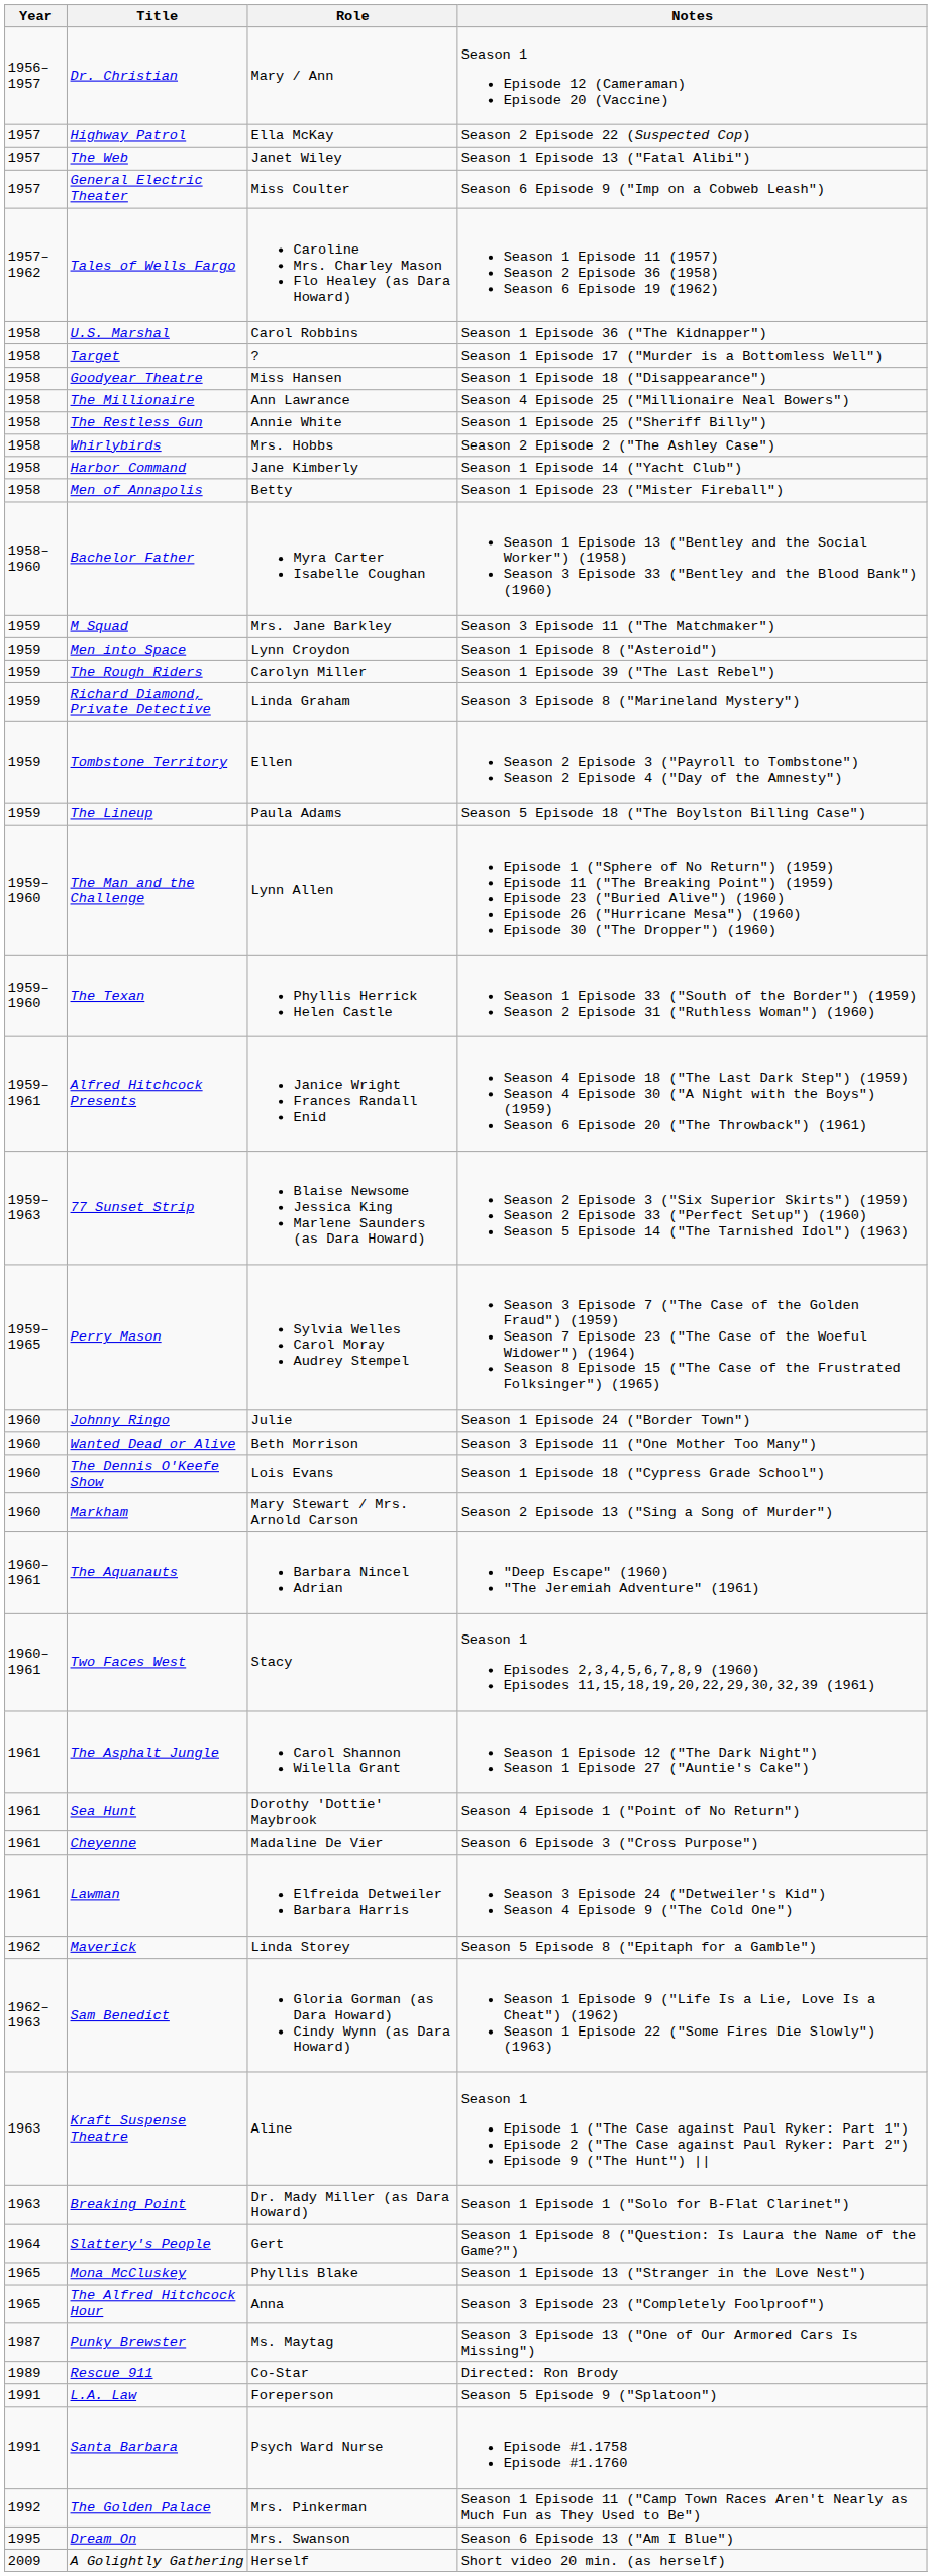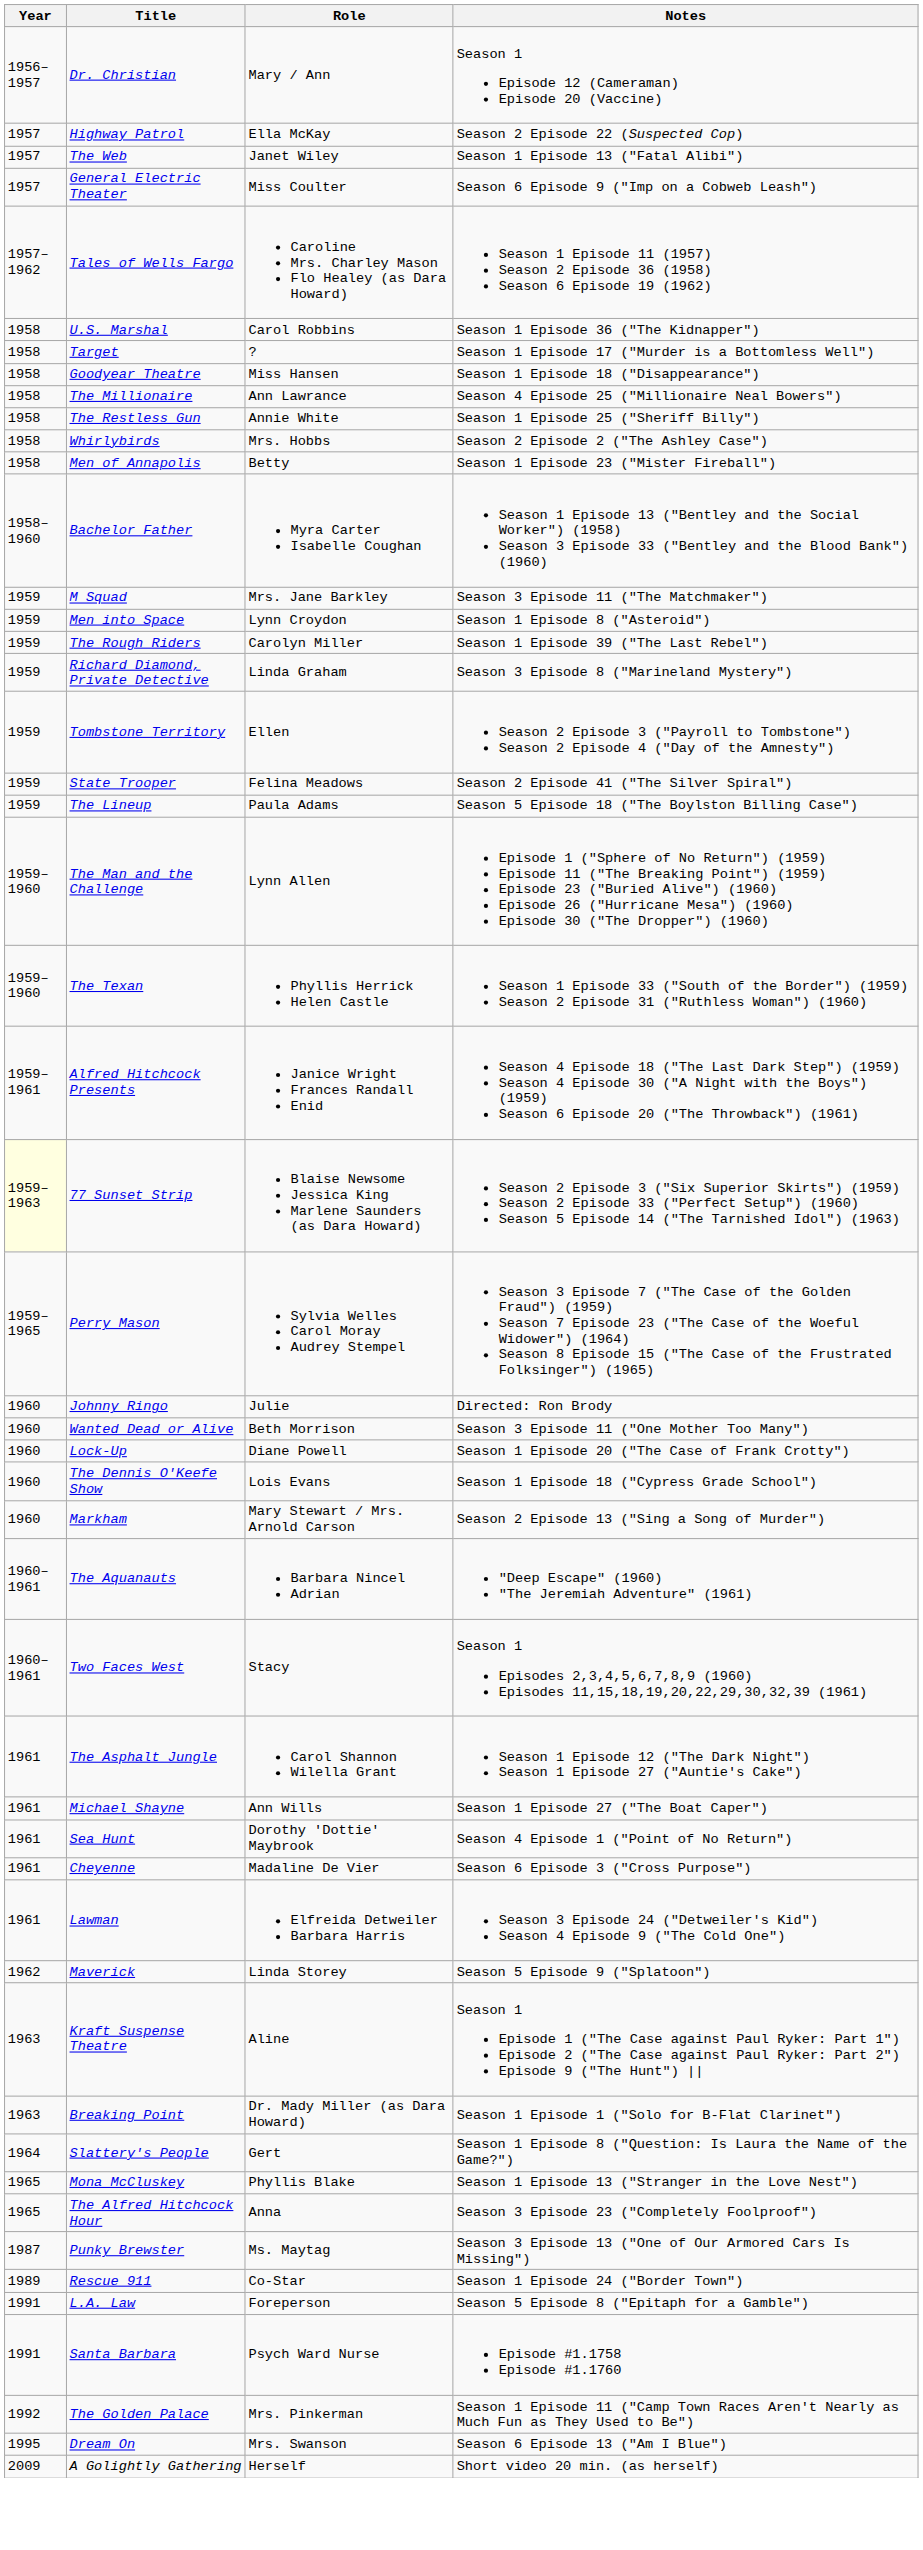- row: 1958 | Harbor Command | Jane Kimberly | Season 1 Episode 14 ("Yacht Club")
+ row: 1959 | State Trooper | Felina Meadows | Season 2 Episode 41 ("The Silver Spiral")
77 Sunset Strip | Year: no background -> lightyellow background
Johnny Ringo | Notes: Season 1 Episode 24 ("Border Town") -> Directed: Ron Brody
+ row: 1960 | Lock-Up | Diane Powell | Season 1 Episode 20 ("The Case of Frank Crotty")
+ row: 1961 | Michael Shayne | Ann Wills | Season 1 Episode 27 ("The Boat Caper")
Maverick | Notes: Season 5 Episode 8 ("Epitaph for a Gamble") -> Season 5 Episode 9 ("Splatoon")
- row: 1962–1963 | Sam Benedict | Gloria Gorman (as Dara Howard) Cindy Wynn (as Dara Howard) | Season 1 Episode 9 ("Life Is a Lie, Love Is a Cheat") (1962) Season 1 Episode 22 ("Some Fires Die Slowly") (1963)
Rescue 911 | Notes: Directed: Ron Brody -> Season 1 Episode 24 ("Border Town")
L.A. Law | Notes: Season 5 Episode 9 ("Splatoon") -> Season 5 Episode 8 ("Epitaph for a Gamble")
